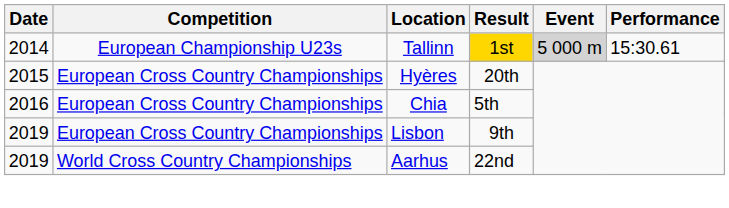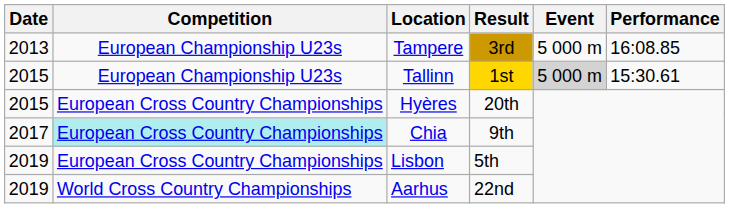+ row: 2013 | European Championship U23s | Tampere | 3rd | 5 000 m | 16:08.85
Tallinn | Date: 2014 -> 2015
Chia | Date: 2016 -> 2017
Chia | Competition: no background -> paleturquoise background
Chia | Result: 5th -> 9th
Lisbon | Result: 9th -> 5th
